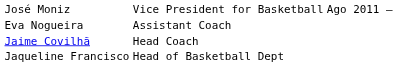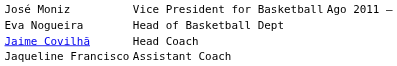Eva Nogueira | column 2: Assistant Coach -> Head of Basketball Dept
Jaqueline Francisco | column 2: Head of Basketball Dept -> Assistant Coach
